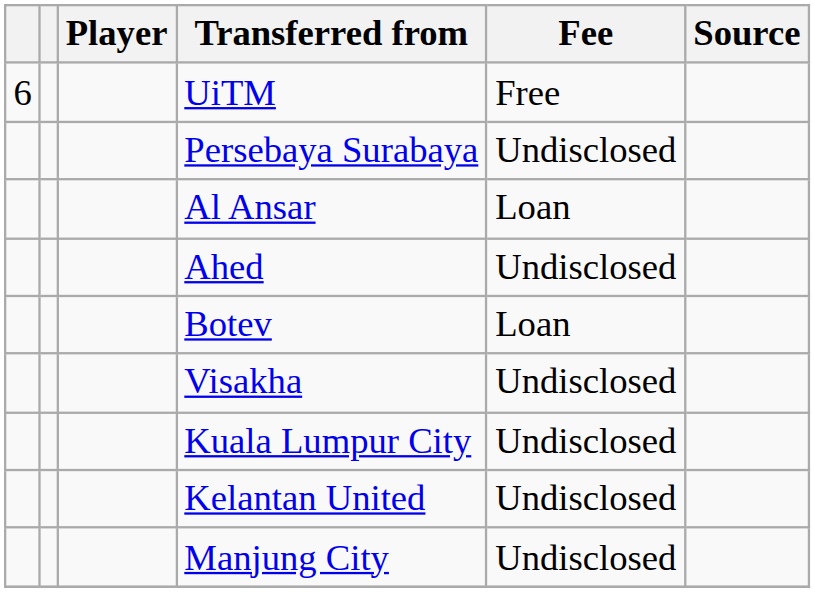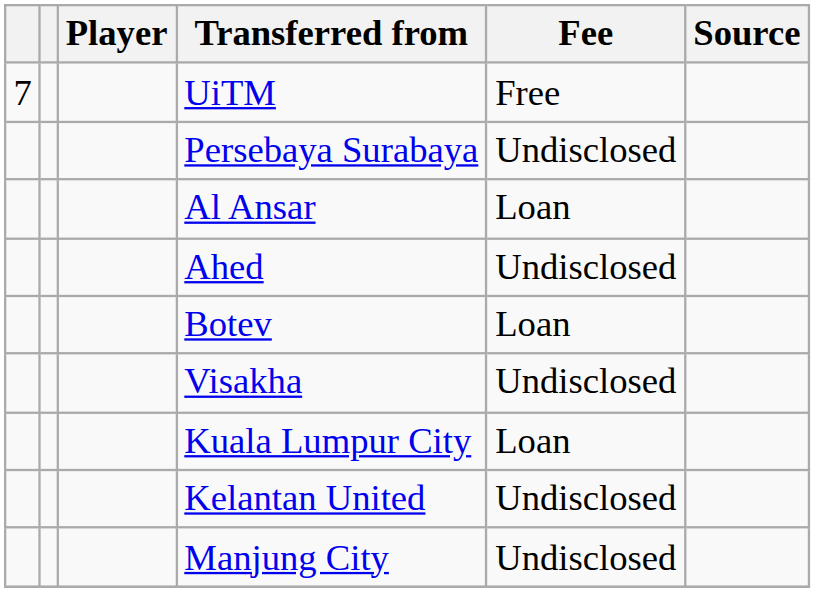UiTM | column 1: 6 -> 7
Kuala Lumpur City | Fee: Undisclosed -> Loan
